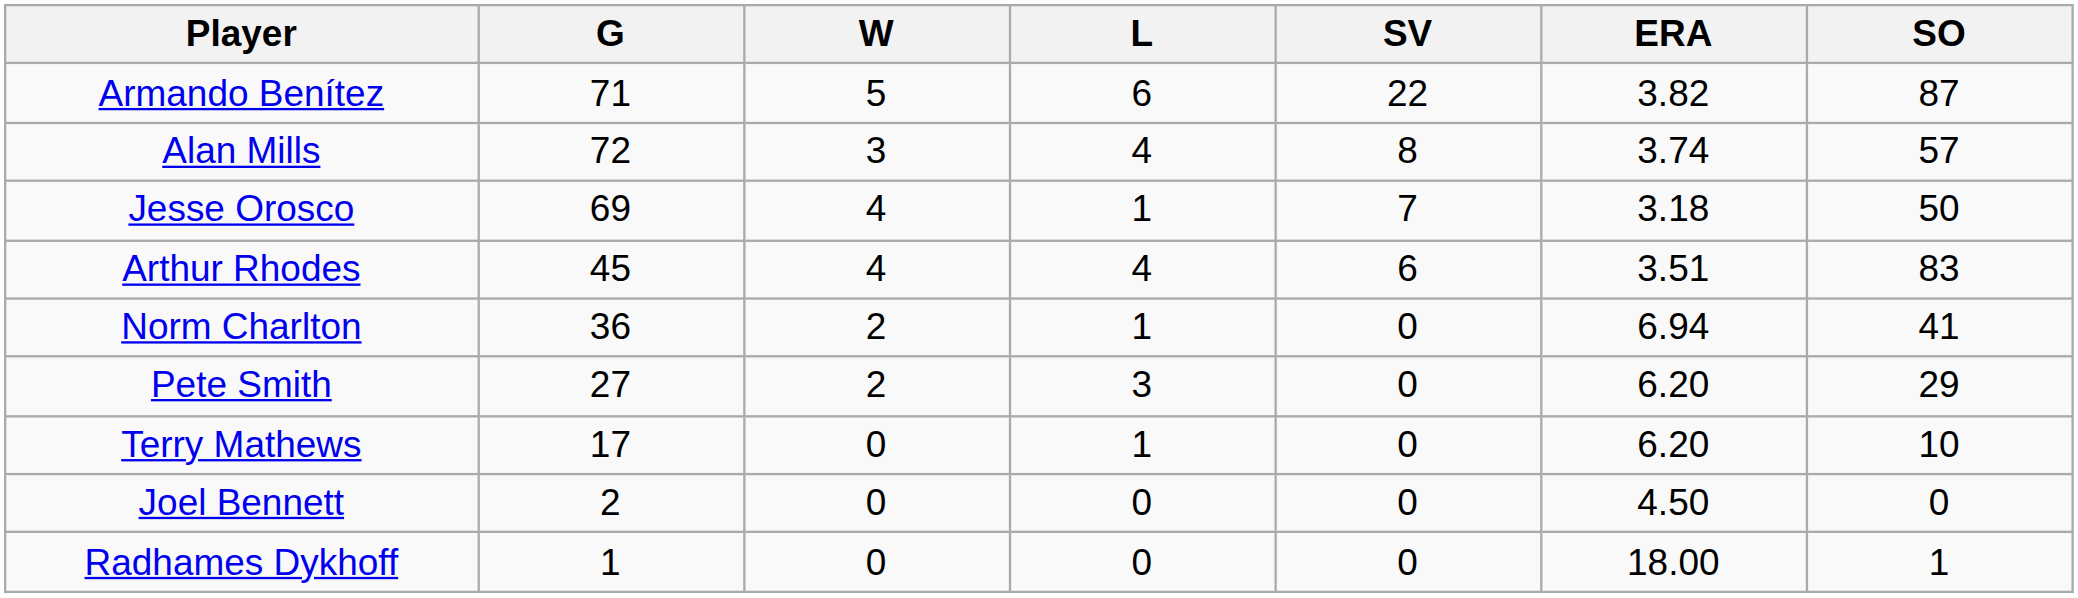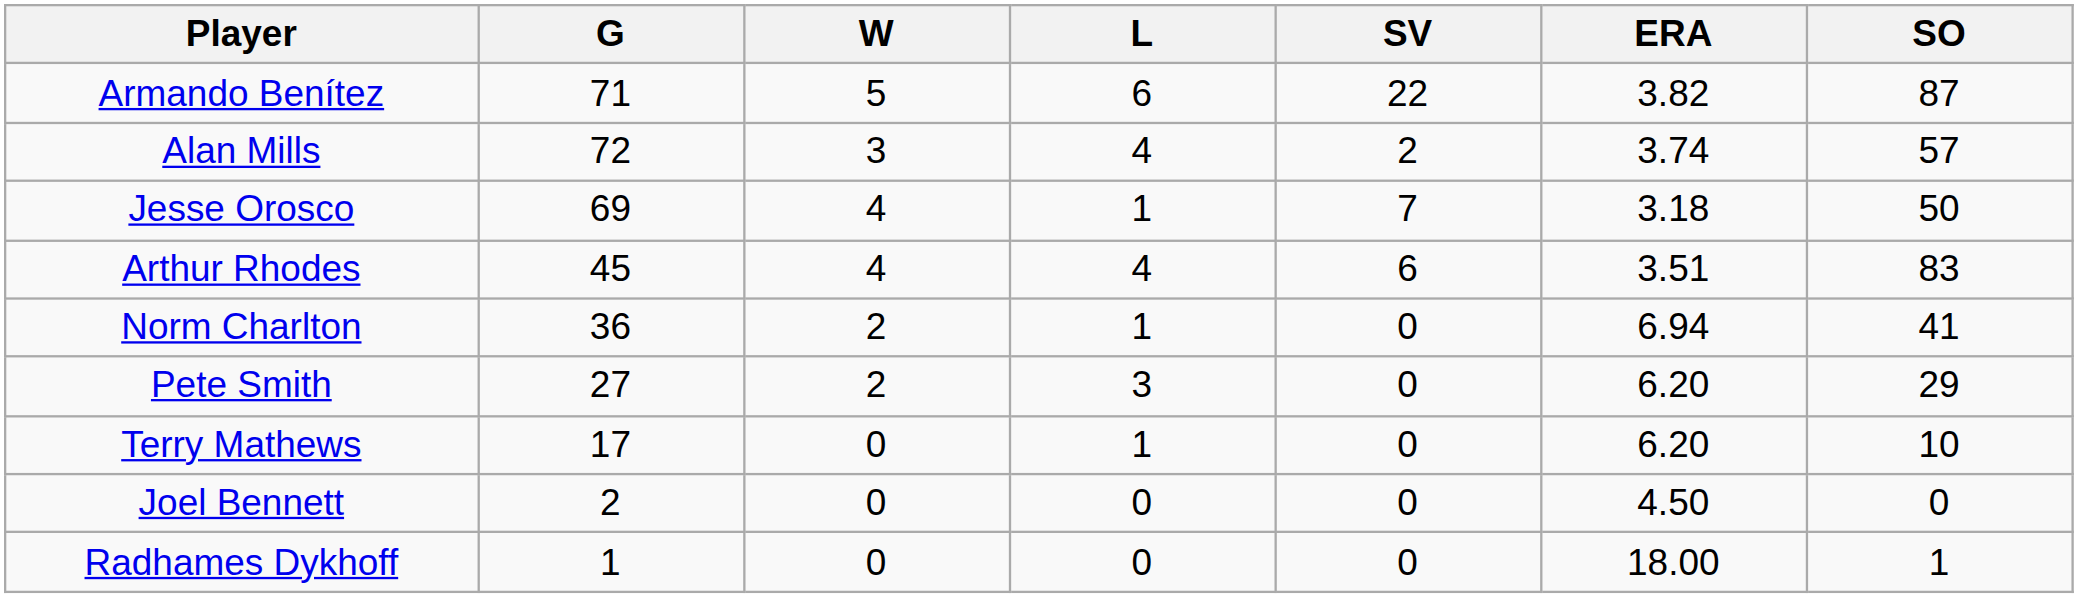Alan Mills | SV: 8 -> 2
